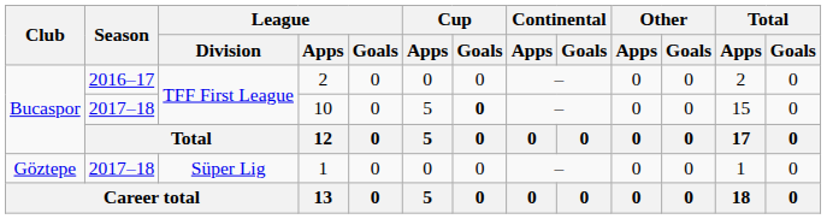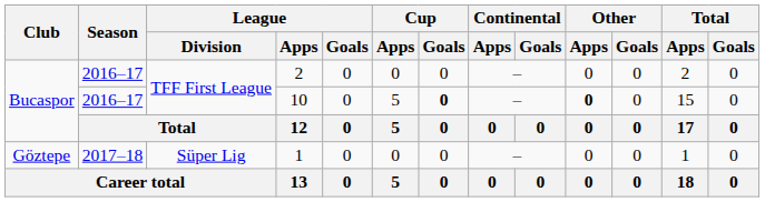10 | Season: 2017–18 -> 2016–17
10 | Other / Apps: normal -> bold
